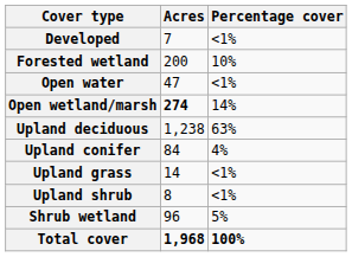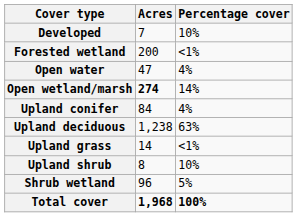Developed | Percentage cover: <1% -> 10%
Forested wetland | Percentage cover: 10% -> <1%
Open water | Percentage cover: <1% -> 4%
rows swapped: Upland conifer <-> Upland deciduous
Upland shrub | Percentage cover: <1% -> 10%
